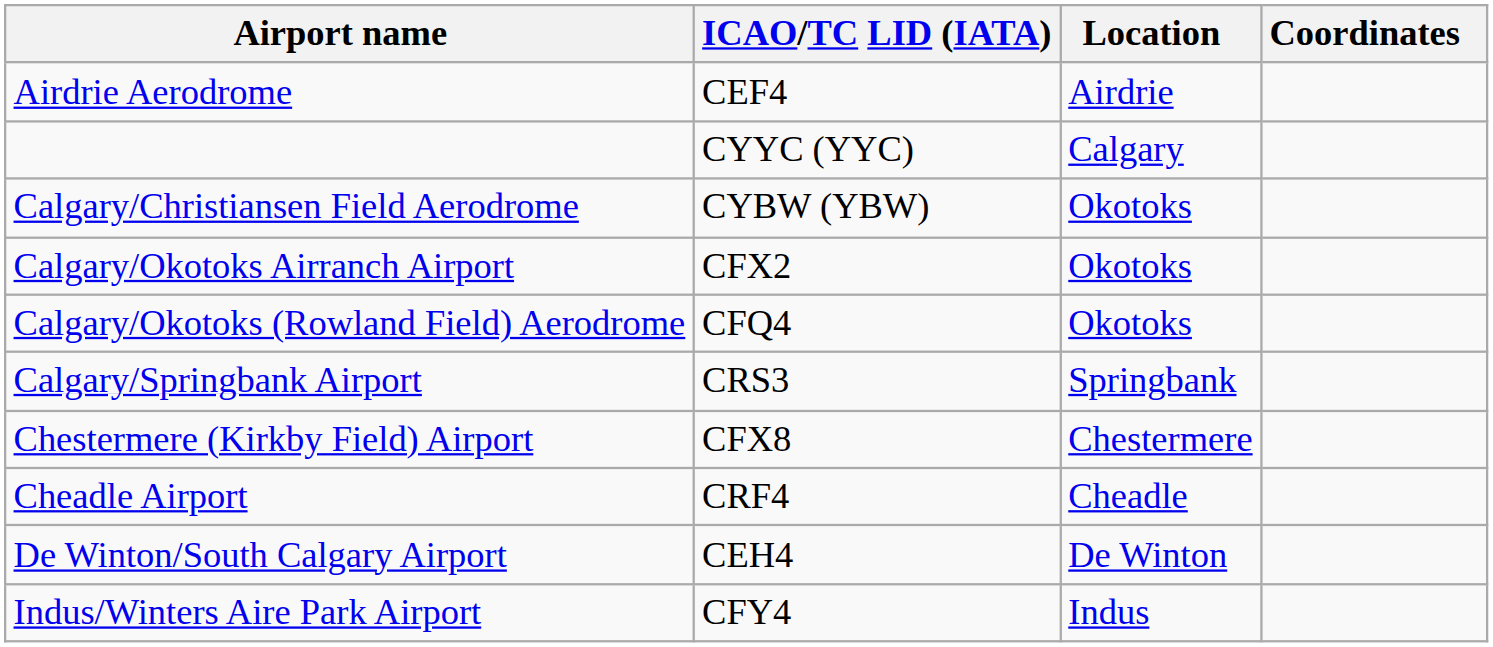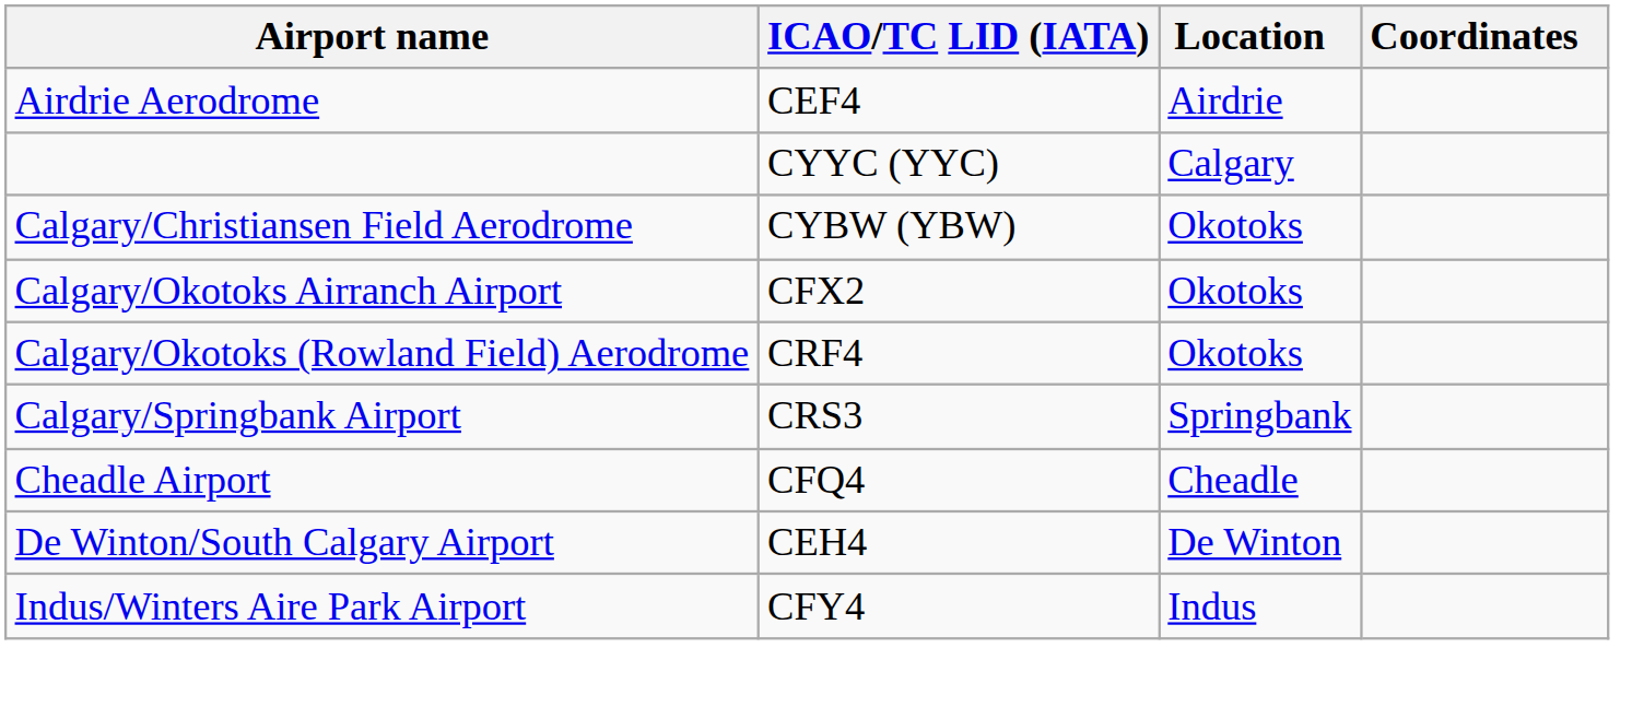Calgary/Okotoks (Rowland Field) Aerodrome | ICAO/TC LID (IATA): CFQ4 -> CRF4
- row: Chestermere (Kirkby Field) Airport | CFX8 | Chestermere
Cheadle Airport | ICAO/TC LID (IATA): CRF4 -> CFQ4
